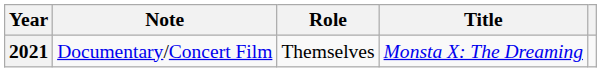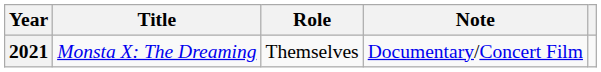columns swapped: Title <-> Note
